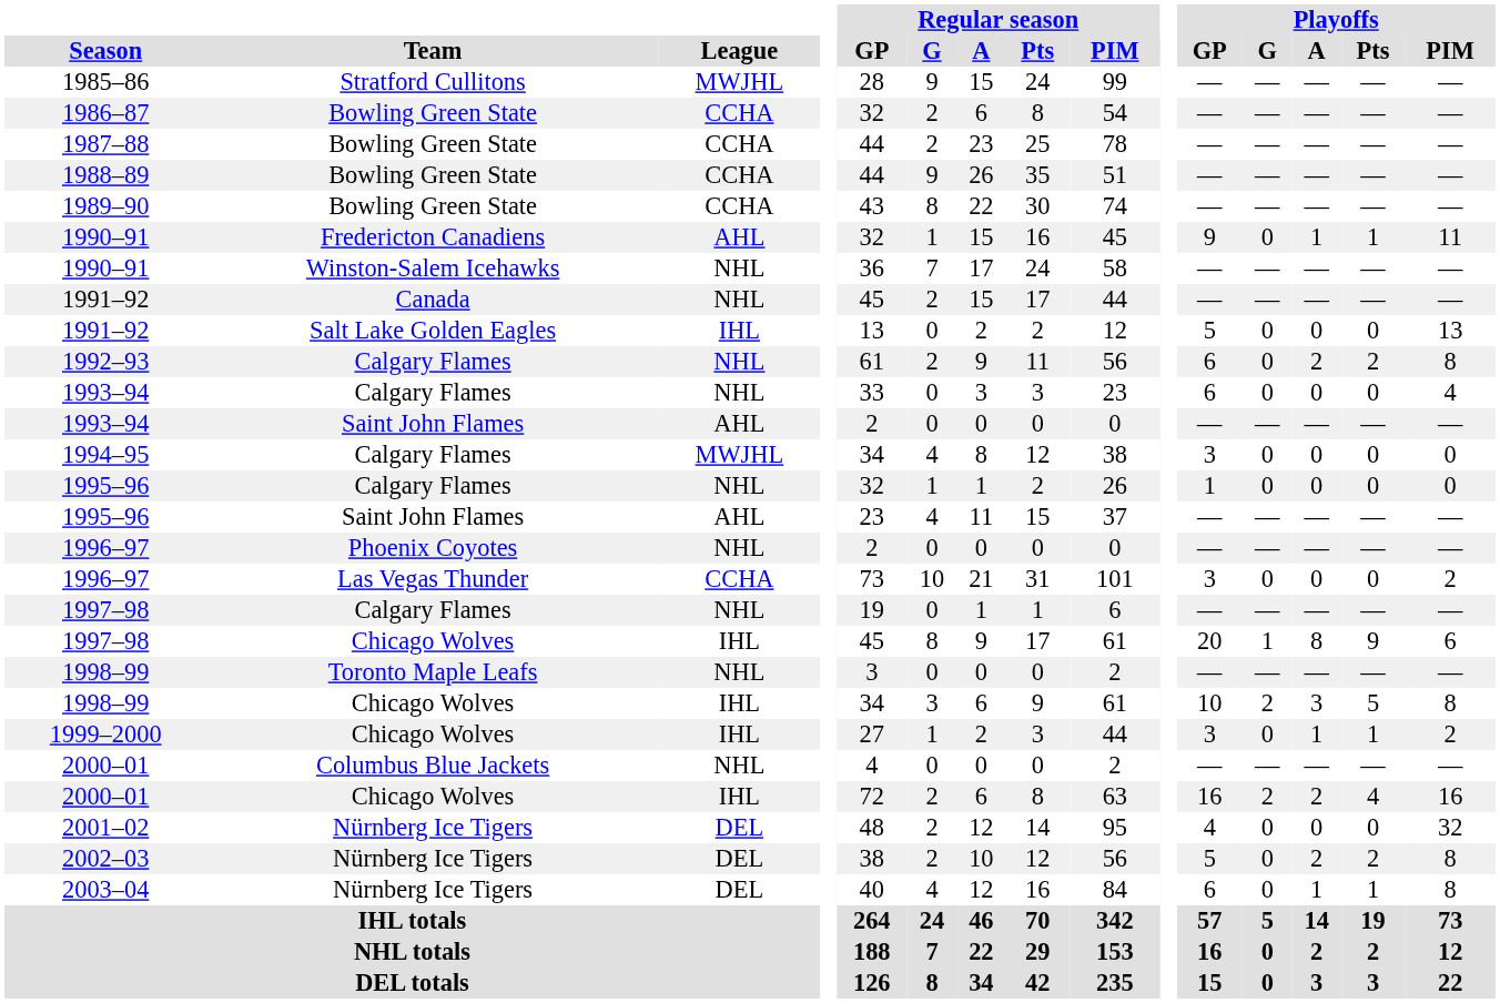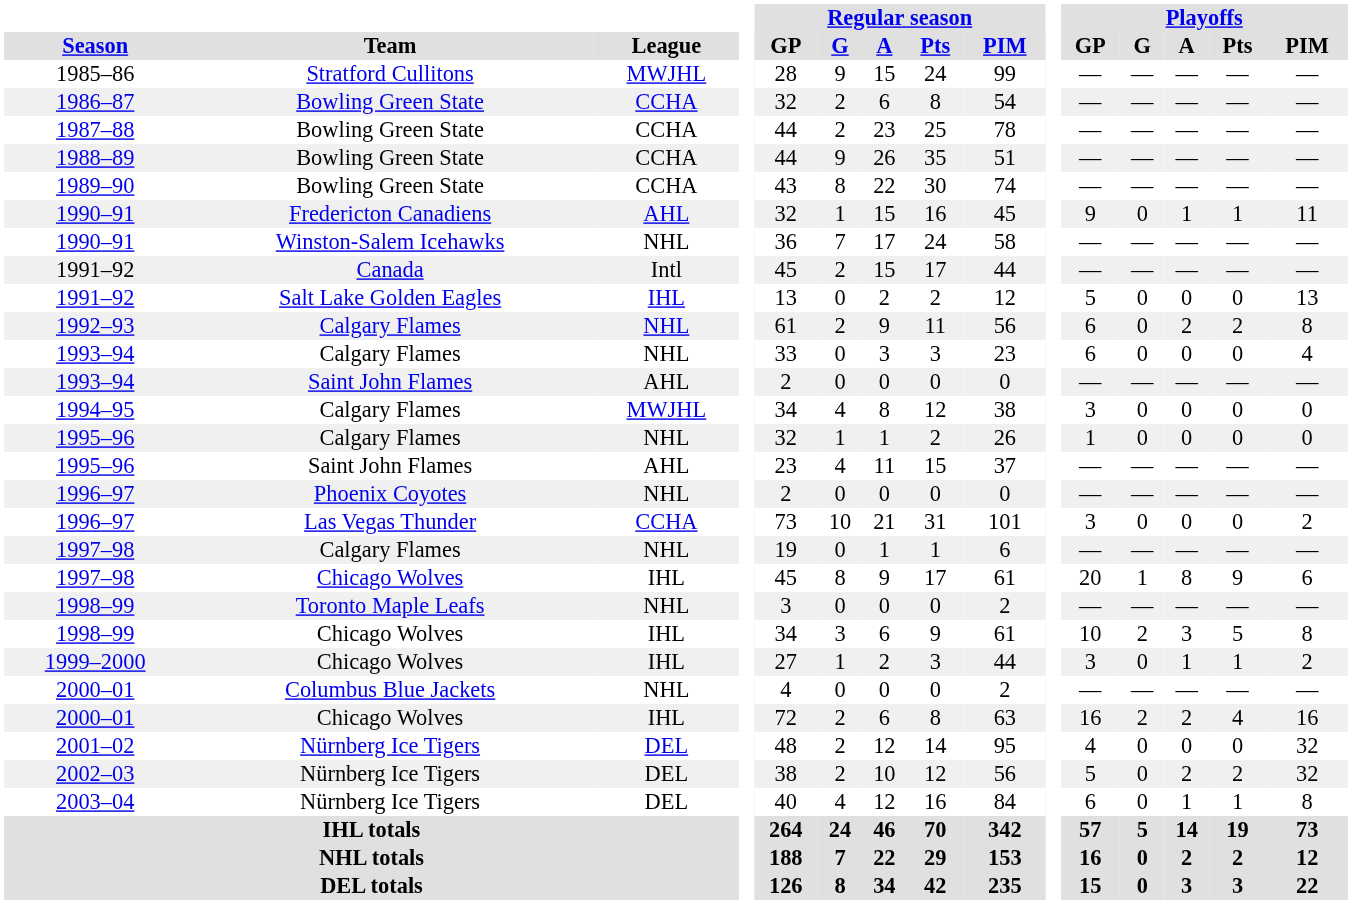1991–92 / Canada | League: NHL -> Intl
2002–03 | Playoffs / PIM: 8 -> 32
